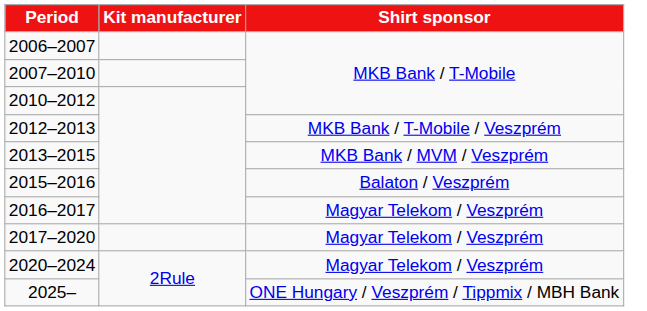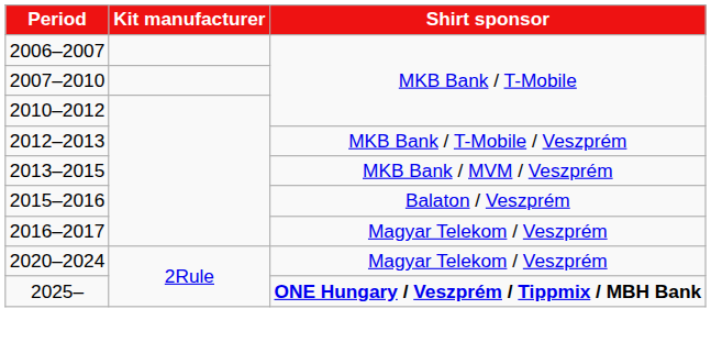- row: 2017–2020 | Magyar Telekom / Veszprém
2025– | Shirt sponsor: normal -> bold
